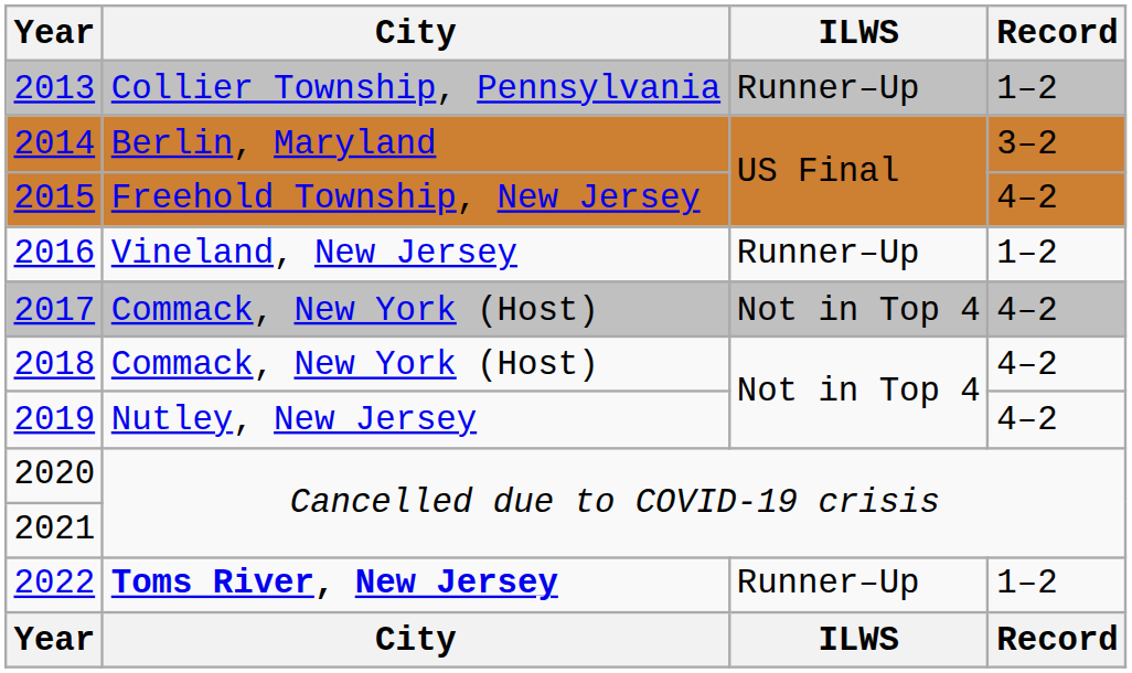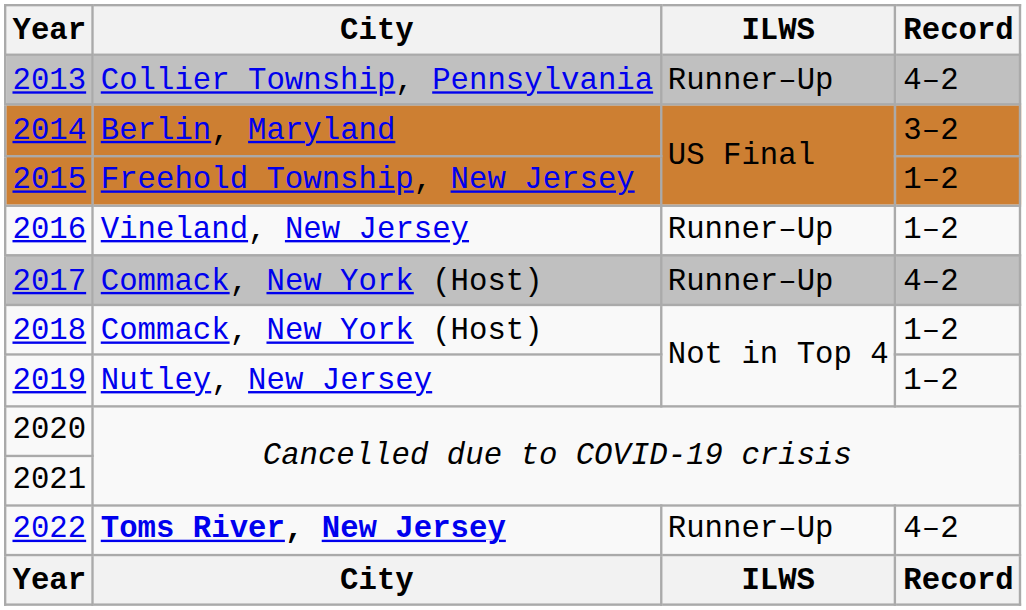2013 | Record: 1–2 -> 4–2
2015 | Record: 4–2 -> 1–2
2017 | ILWS: Not in Top 4 -> Runner–Up
2018 | Record: 4–2 -> 1–2
2019 | Record: 4–2 -> 1–2
2022 | Record: 1–2 -> 4–2
